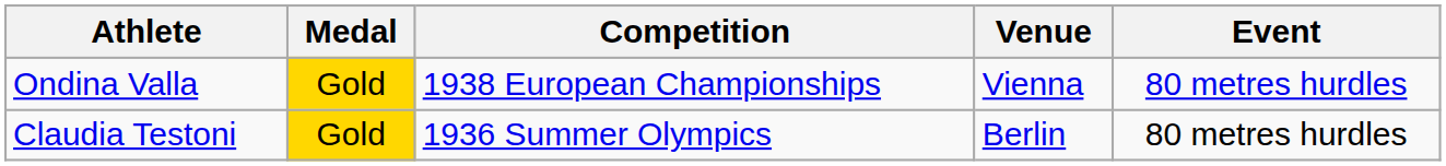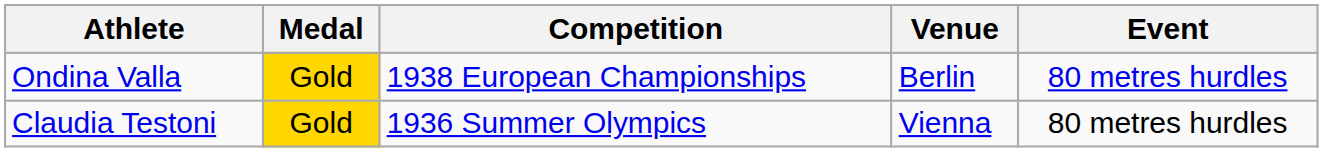Ondina Valla | Venue: Vienna -> Berlin
Claudia Testoni | Venue: Berlin -> Vienna
